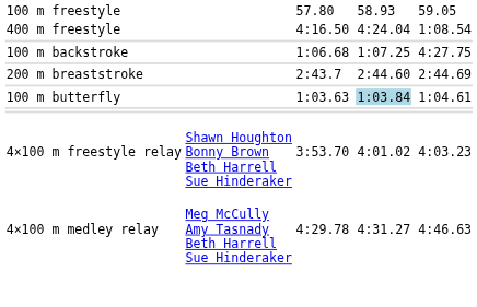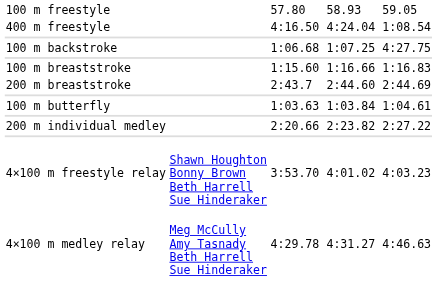+ row: 100 m breaststroke | 1:15.60 | 1:16.66 | 1:16.83
100 m butterfly | column 5: lightblue background -> no background
+ row: 200 m individual medley | 2:20.66 | 2:23.82 | 2:27.22
